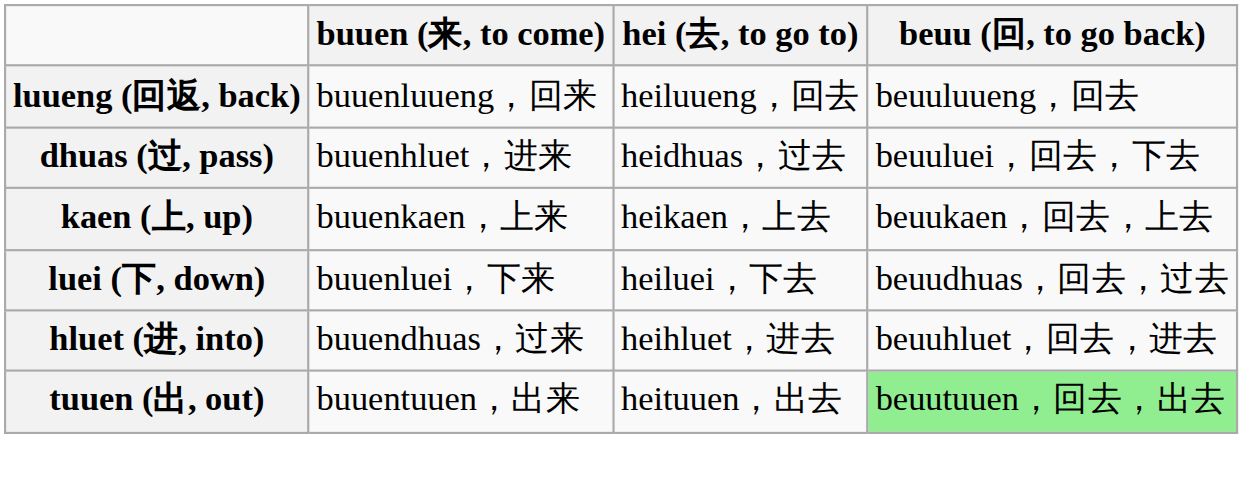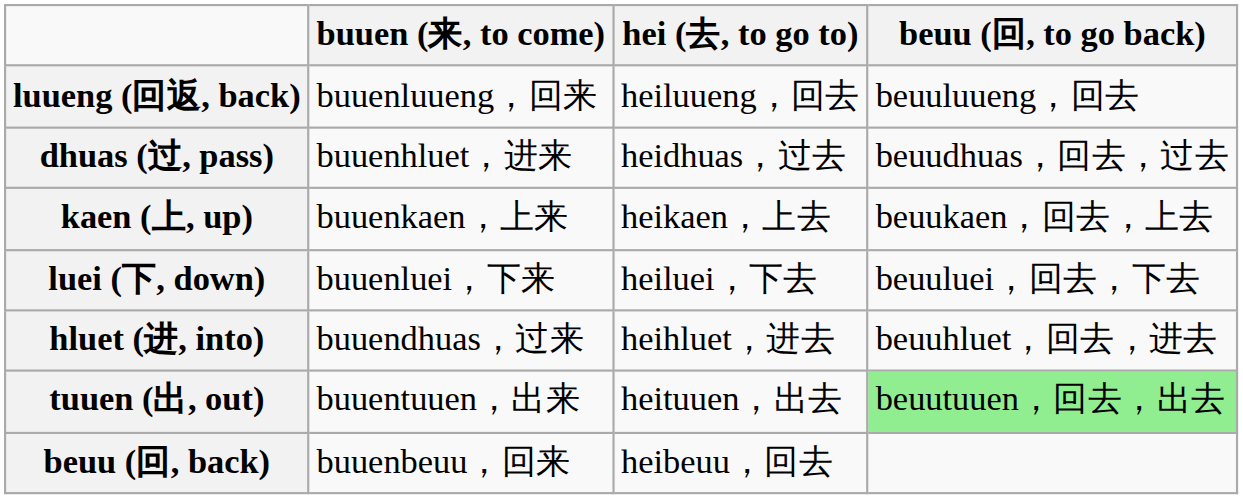dhuas (过, pass) | beuu (回, to go back): beuuluei，回去，下去 -> beuudhuas，回去，过去
luei (下, down) | beuu (回, to go back): beuudhuas，回去，过去 -> beuuluei，回去，下去
+ row: beuu (回, back) | buuenbeuu，回来 | heibeuu，回去
